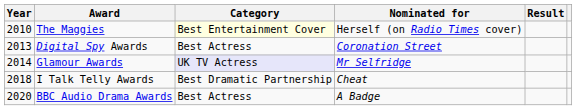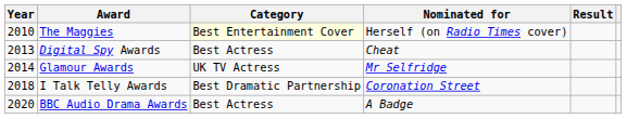Digital Spy Awards | Nominated for: Coronation Street -> Cheat
Glamour Awards | Category: lavender background -> no background
I Talk Telly Awards | Nominated for: Cheat -> Coronation Street
